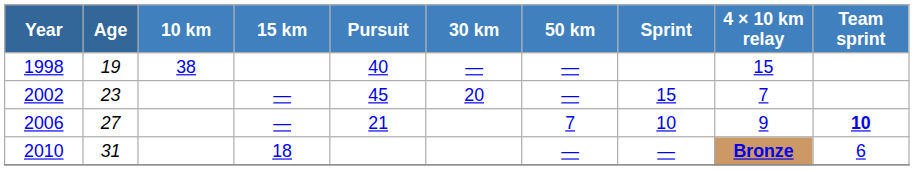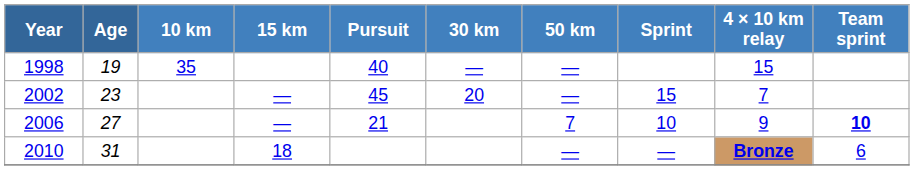1998 | 10 km: 38 -> 35
